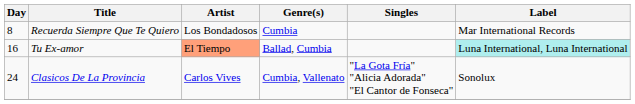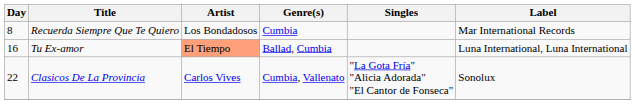Tu Ex-amor | Label: paleturquoise background -> no background
Clasicos De La Provincia | Day: 24 -> 22
